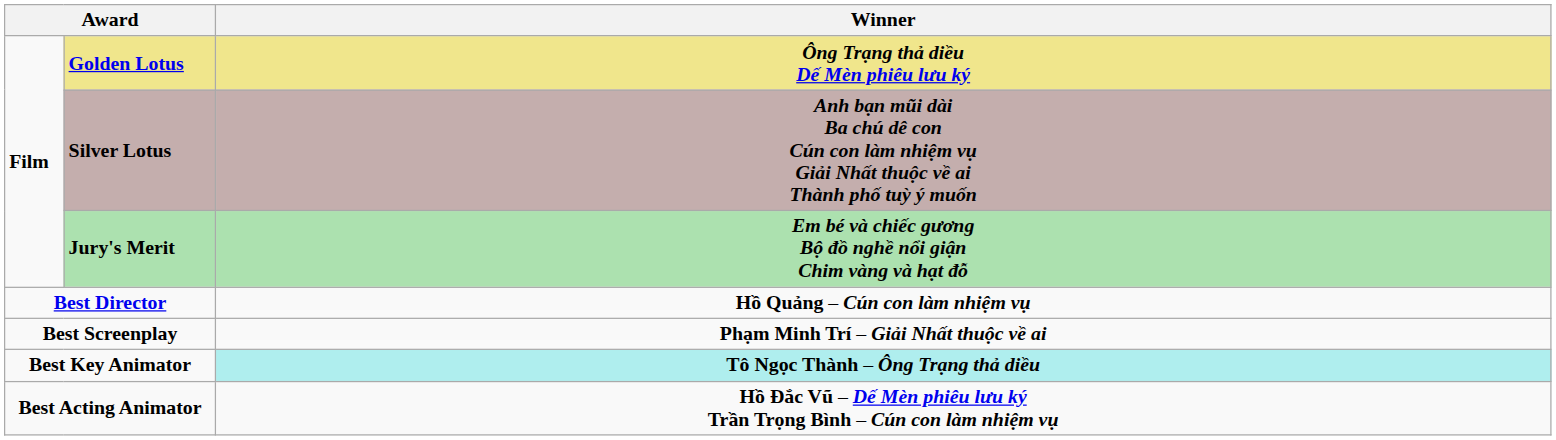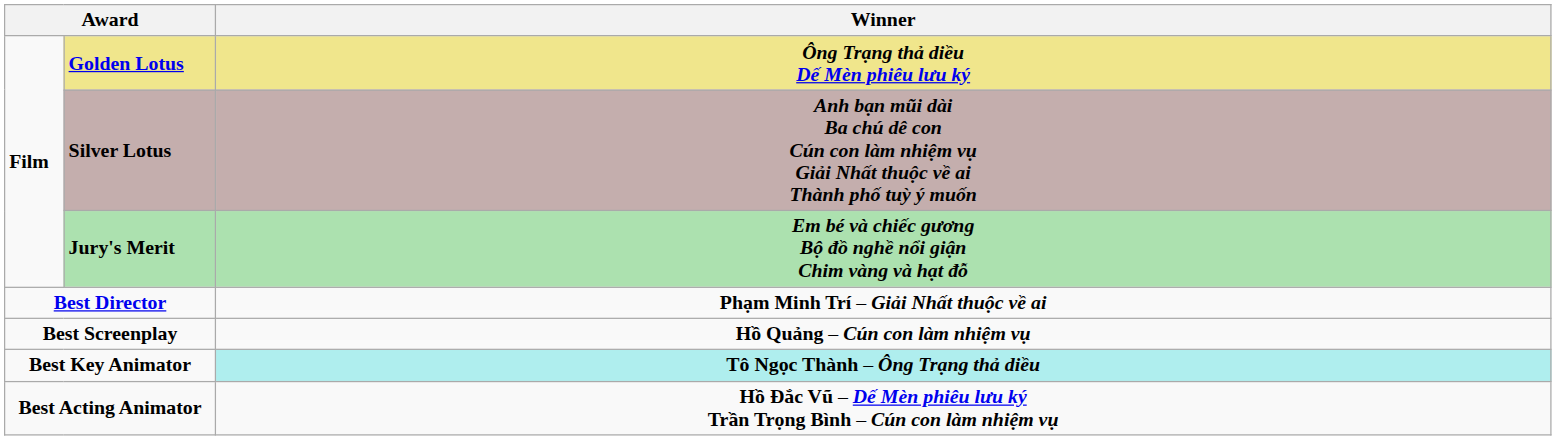Best Director | Winner: Hồ Quảng – Cún con làm nhiệm vụ -> Phạm Minh Trí – Giải Nhất thuộc về ai
Best Screenplay | Winner: Phạm Minh Trí – Giải Nhất thuộc về ai -> Hồ Quảng – Cún con làm nhiệm vụ
